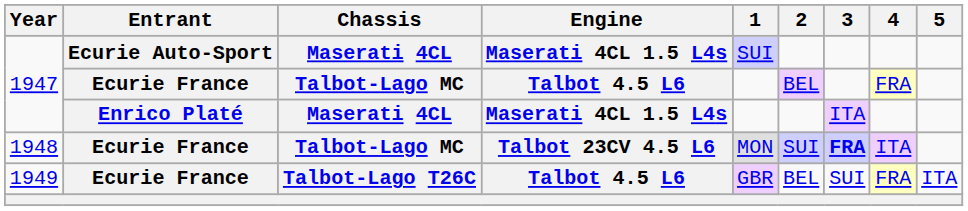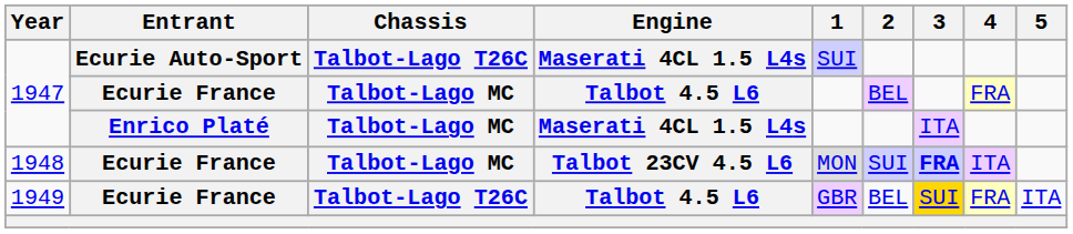1947 / Ecurie Auto-Sport | Chassis: Maserati 4CL -> Talbot-Lago T26C
1947 / Enrico Platé | Chassis: Maserati 4CL -> Talbot-Lago MC
1949 | 3: no background -> gold background
